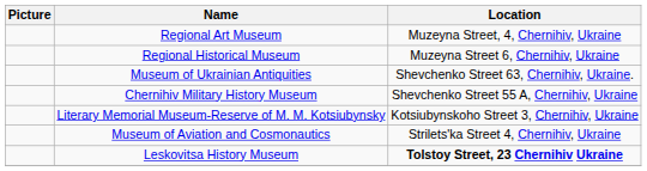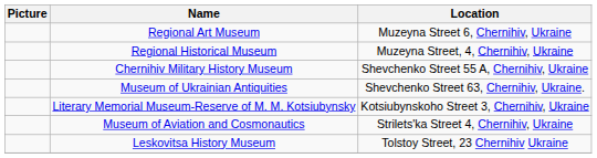Regional Art Museum | Location: Muzeyna Street, 4, Chernihiv, Ukraine -> Muzeyna Street 6, Chernihiv, Ukraine
Regional Historical Museum | Location: Muzeyna Street 6, Chernihiv, Ukraine -> Muzeyna Street, 4, Chernihiv, Ukraine
rows swapped: Museum of Ukrainian Antiquities <-> Chernihiv Military History Museum
Leskovitsa History Museum | Location: bold -> normal
